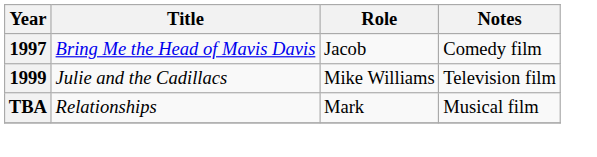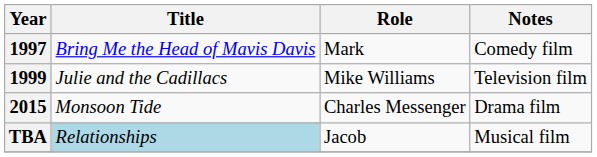1997 | Role: Jacob -> Mark
+ row: 2015 | Monsoon Tide | Charles Messenger | Drama film
TBA | Title: no background -> lightblue background
TBA | Role: Mark -> Jacob
